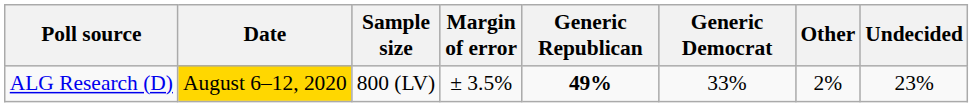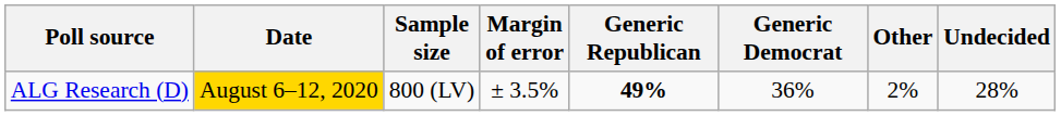ALG Research (D) | Generic Democrat: 33% -> 36%
ALG Research (D) | Undecided: 23% -> 28%
